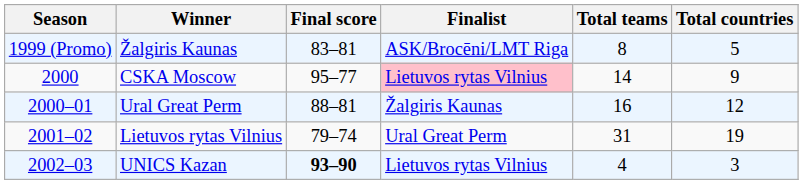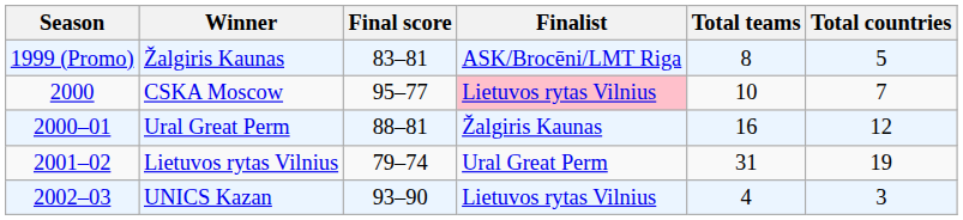CSKA Moscow | Total teams: 14 -> 10
CSKA Moscow | Total countries: 9 -> 7
UNICS Kazan | Final score: bold -> normal
